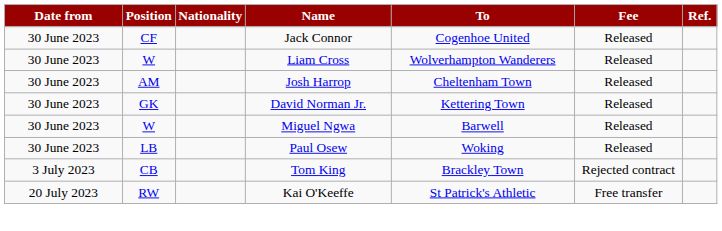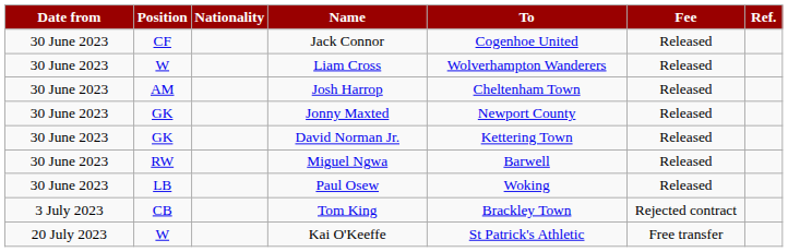+ row: 30 June 2023 | GK | Jonny Maxted | Newport County | Released
Miguel Ngwa | Position: W -> RW
Kai O'Keeffe | Position: RW -> W
